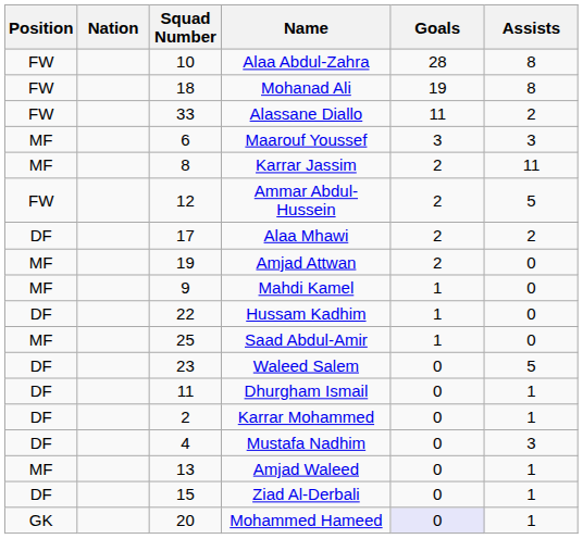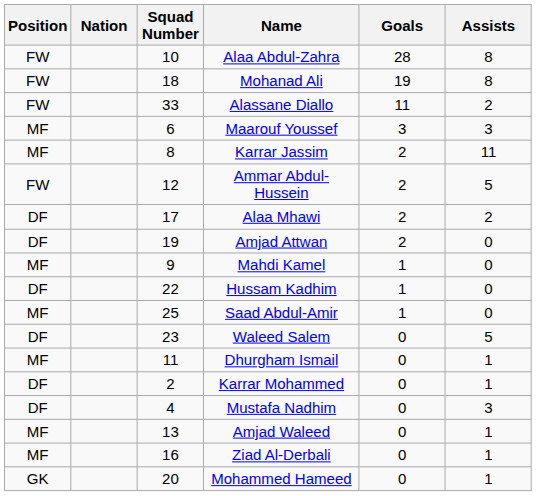Amjad Attwan | Position: MF -> DF
Dhurgham Ismail | Position: DF -> MF
Ziad Al-Derbali | Position: DF -> MF
Ziad Al-Derbali | Squad Number: 15 -> 16
Mohammed Hameed | Goals: lavender background -> no background
